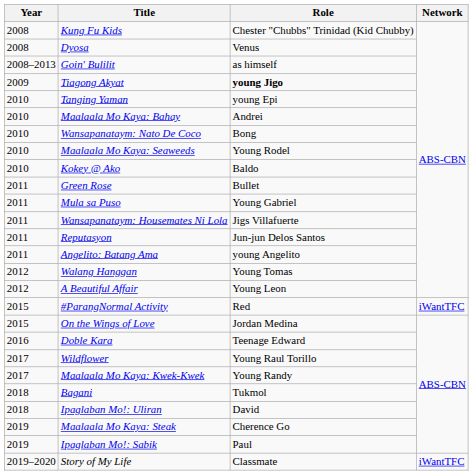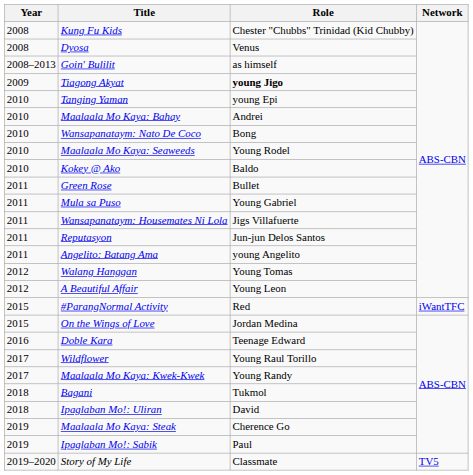Story of My Life | Network: iWantTFC -> TV5
